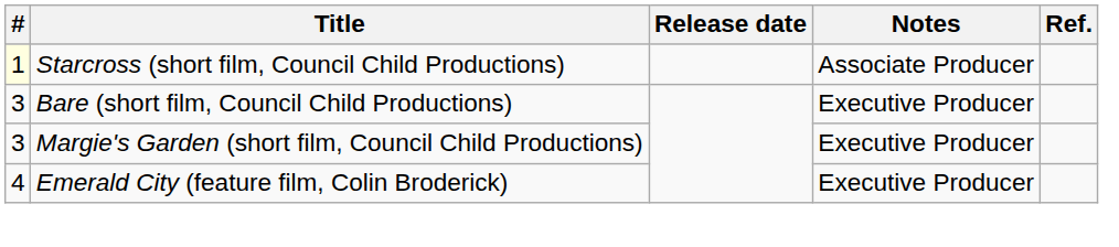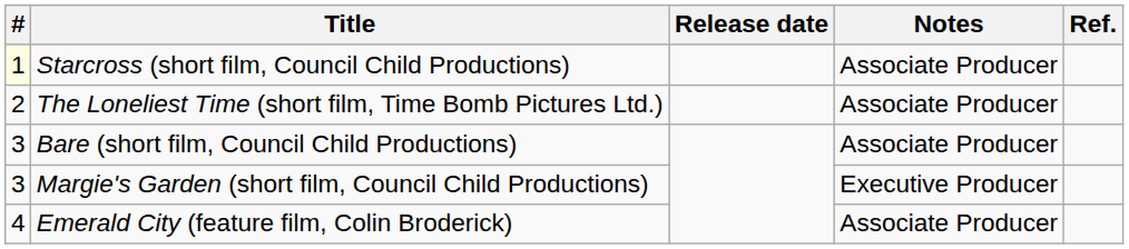+ row: 2 | The Loneliest Time (short film, Time Bomb Pictures Ltd.) | Associate Producer
Bare (short film, Council Child Productions) | Notes: Executive Producer -> Associate Producer
Emerald City (feature film, Colin Broderick) | Notes: Executive Producer -> Associate Producer
